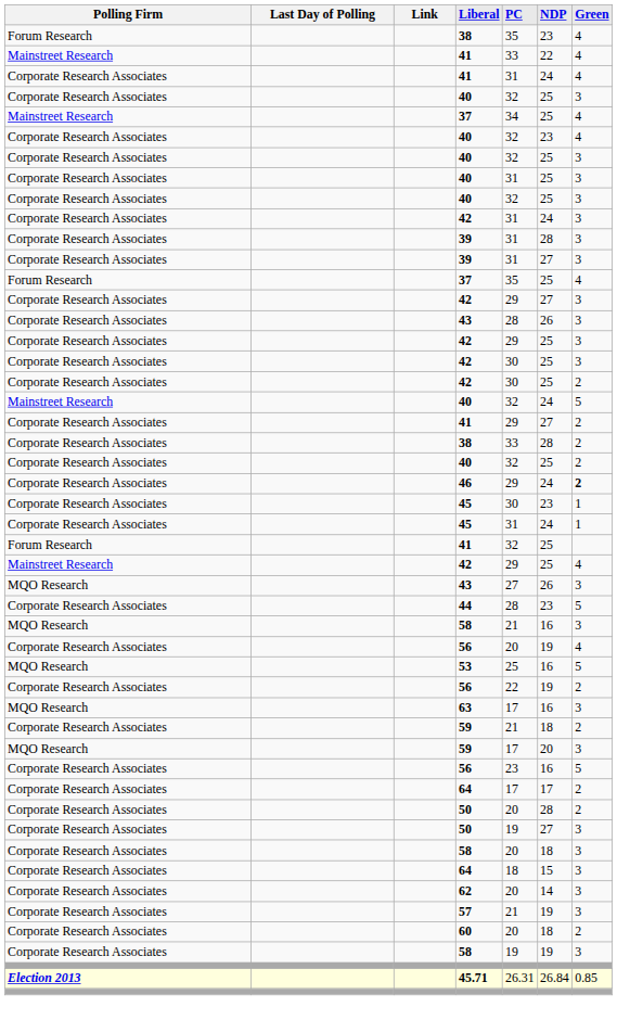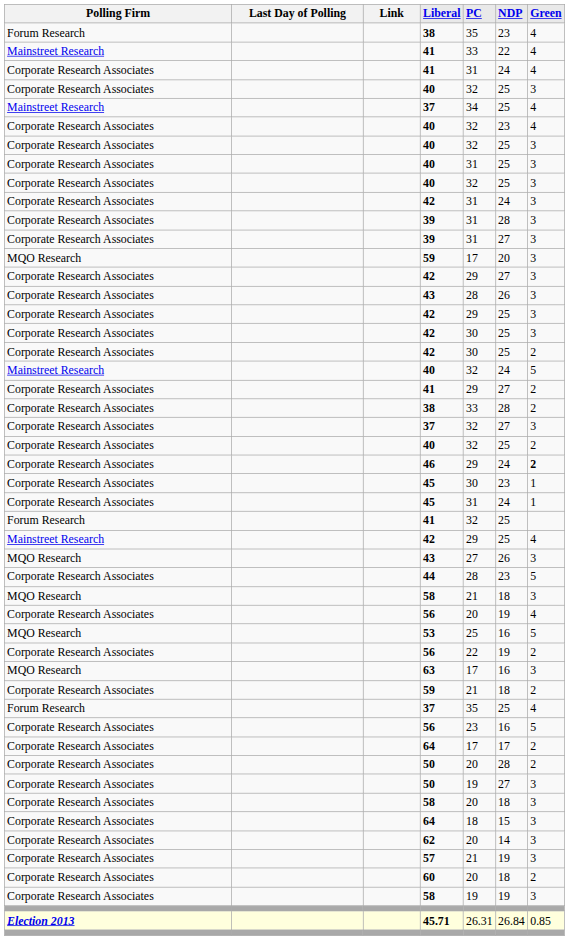rows swapped: Forum Research / 37 <-> MQO Research / 59
+ row: Corporate Research Associates | 37 | 32 | 27 | 3
MQO Research / 58 | NDP: 16 -> 18
